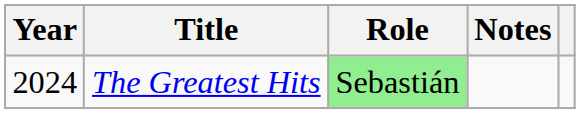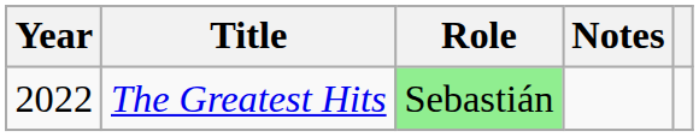The Greatest Hits | Year: 2024 -> 2022
